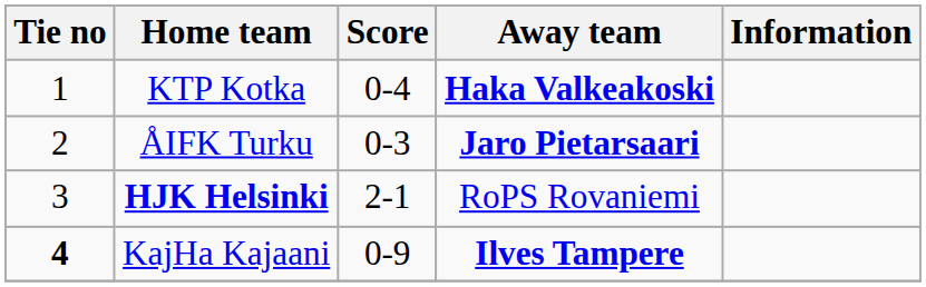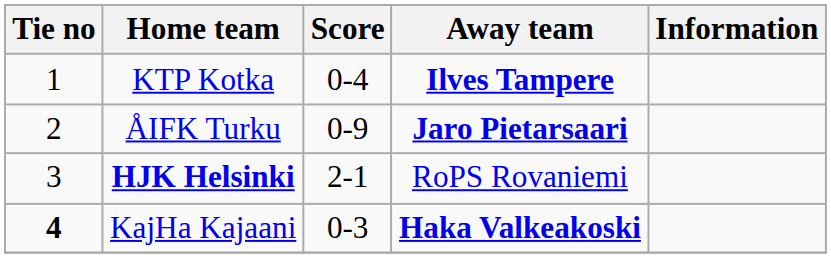KTP Kotka | Away team: Haka Valkeakoski -> Ilves Tampere
ÅIFK Turku | Score: 0-3 -> 0-9
KajHa Kajaani | Score: 0-9 -> 0-3
KajHa Kajaani | Away team: Ilves Tampere -> Haka Valkeakoski
